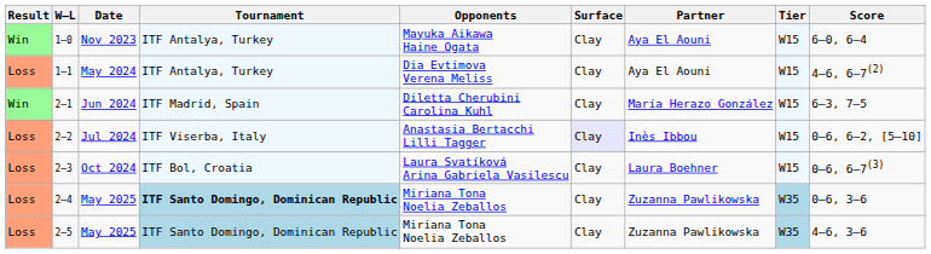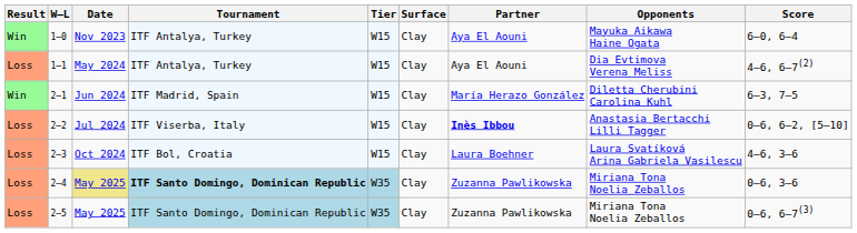columns swapped: Tier <-> Opponents
2–2 | Surface: lavender background -> no background
2–2 | Partner: normal -> bold
2–3 | Score: 0–6, 6–7(3) -> 4–6, 3–6
2–4 | Date: no background -> khaki background
2–5 | Score: 4–6, 3–6 -> 0–6, 6–7(3)
